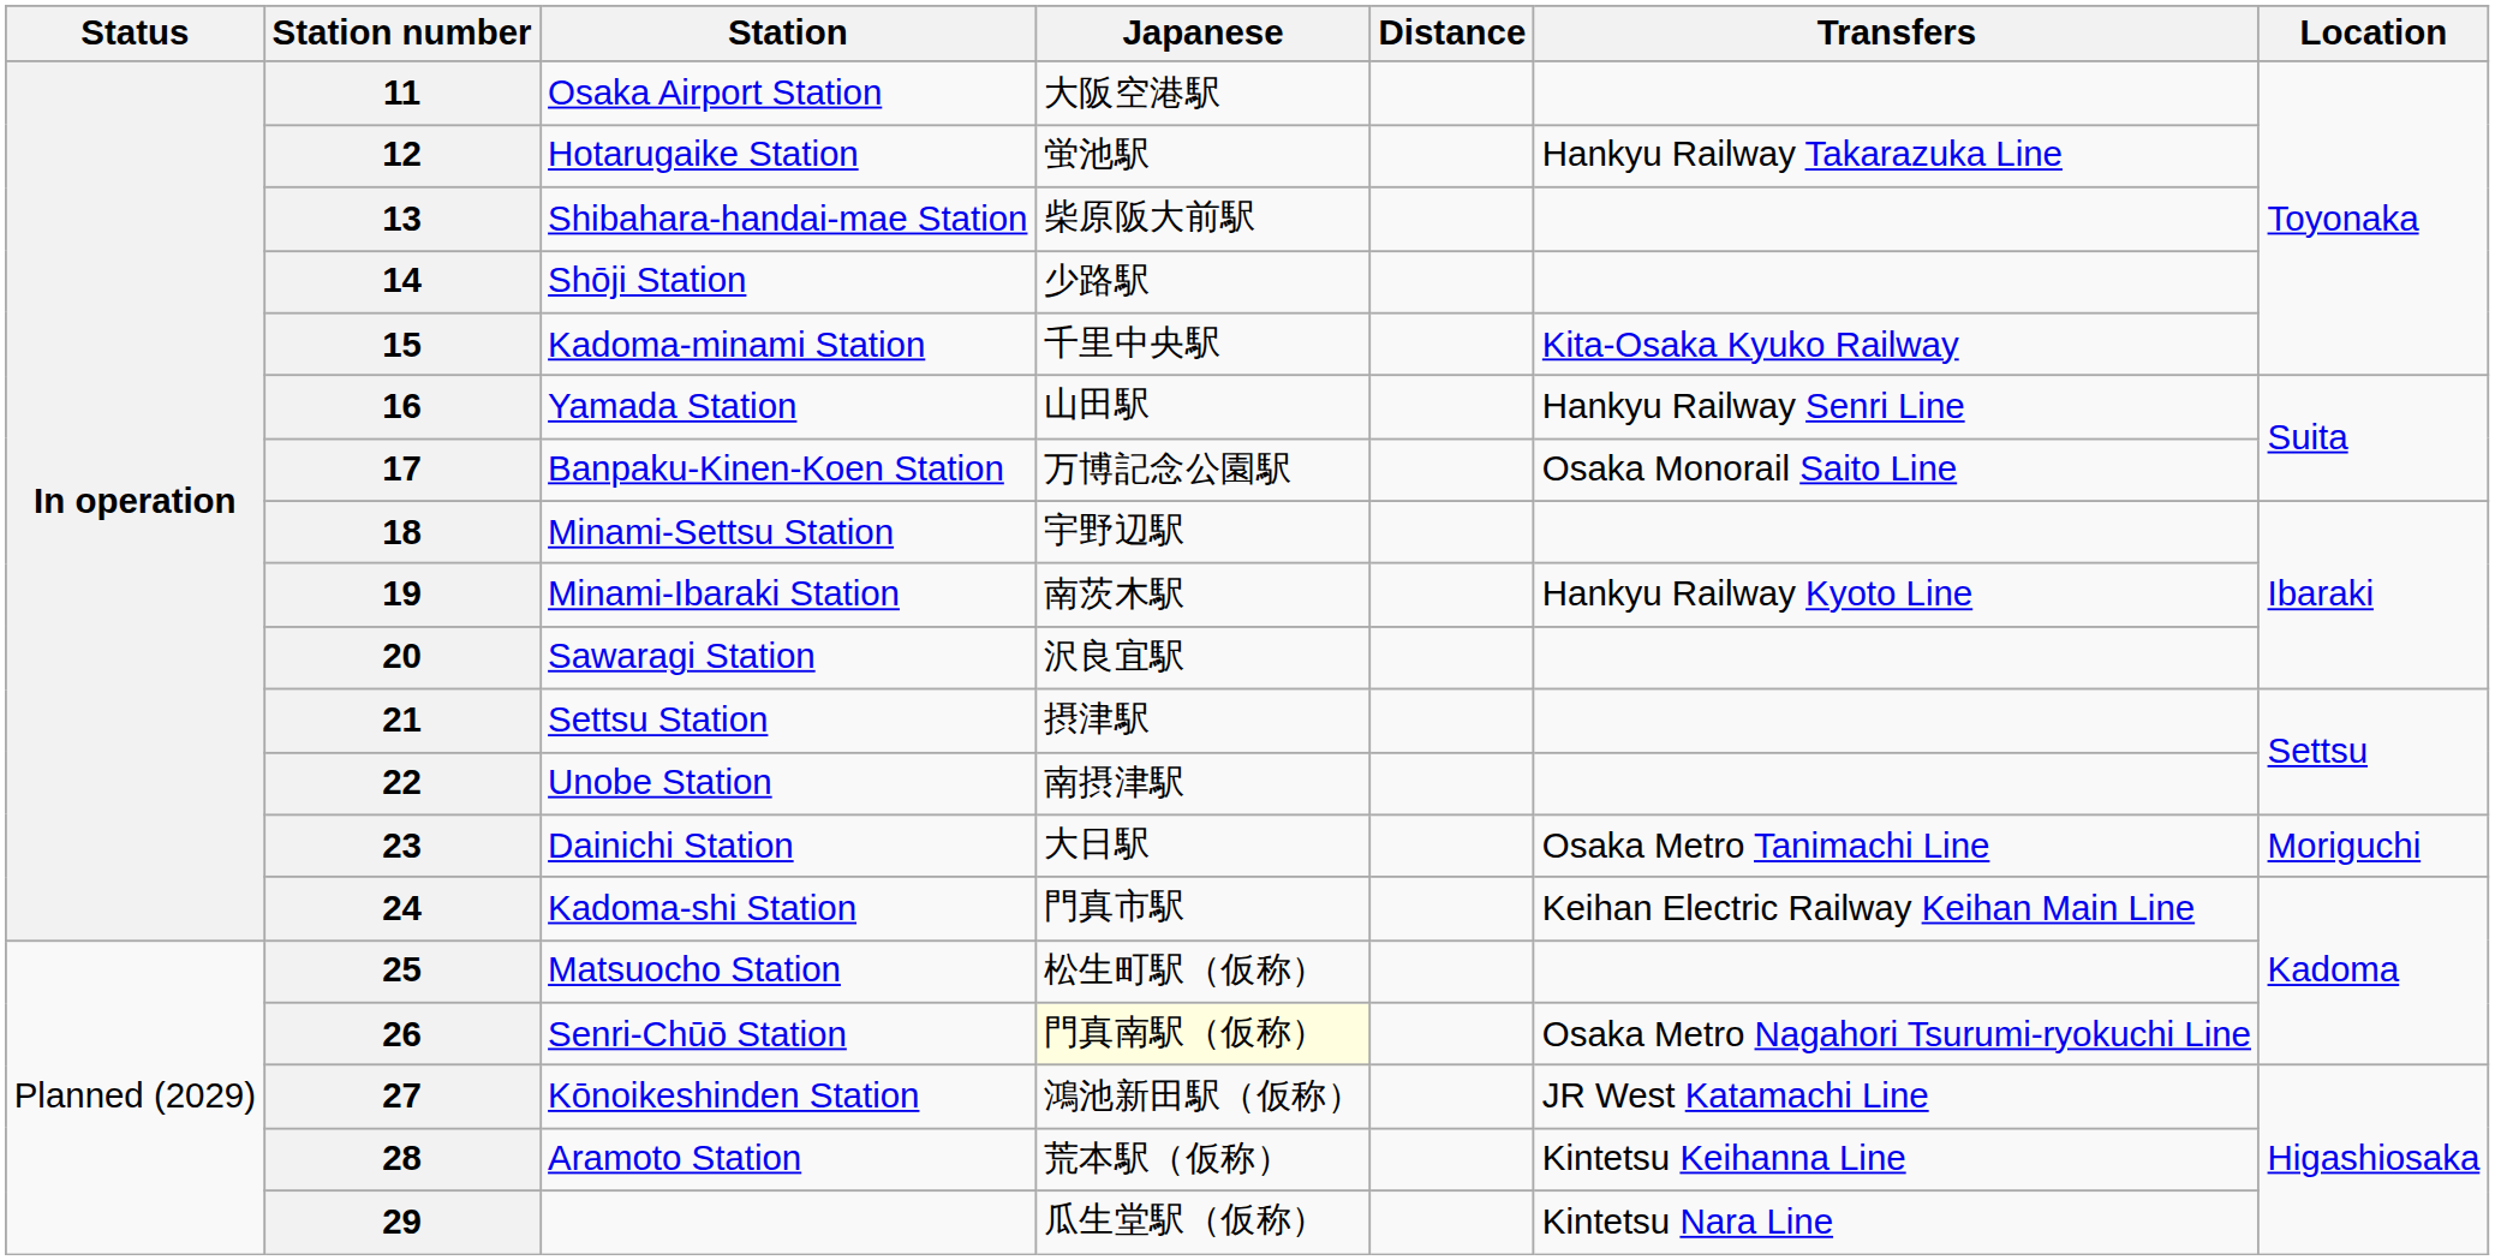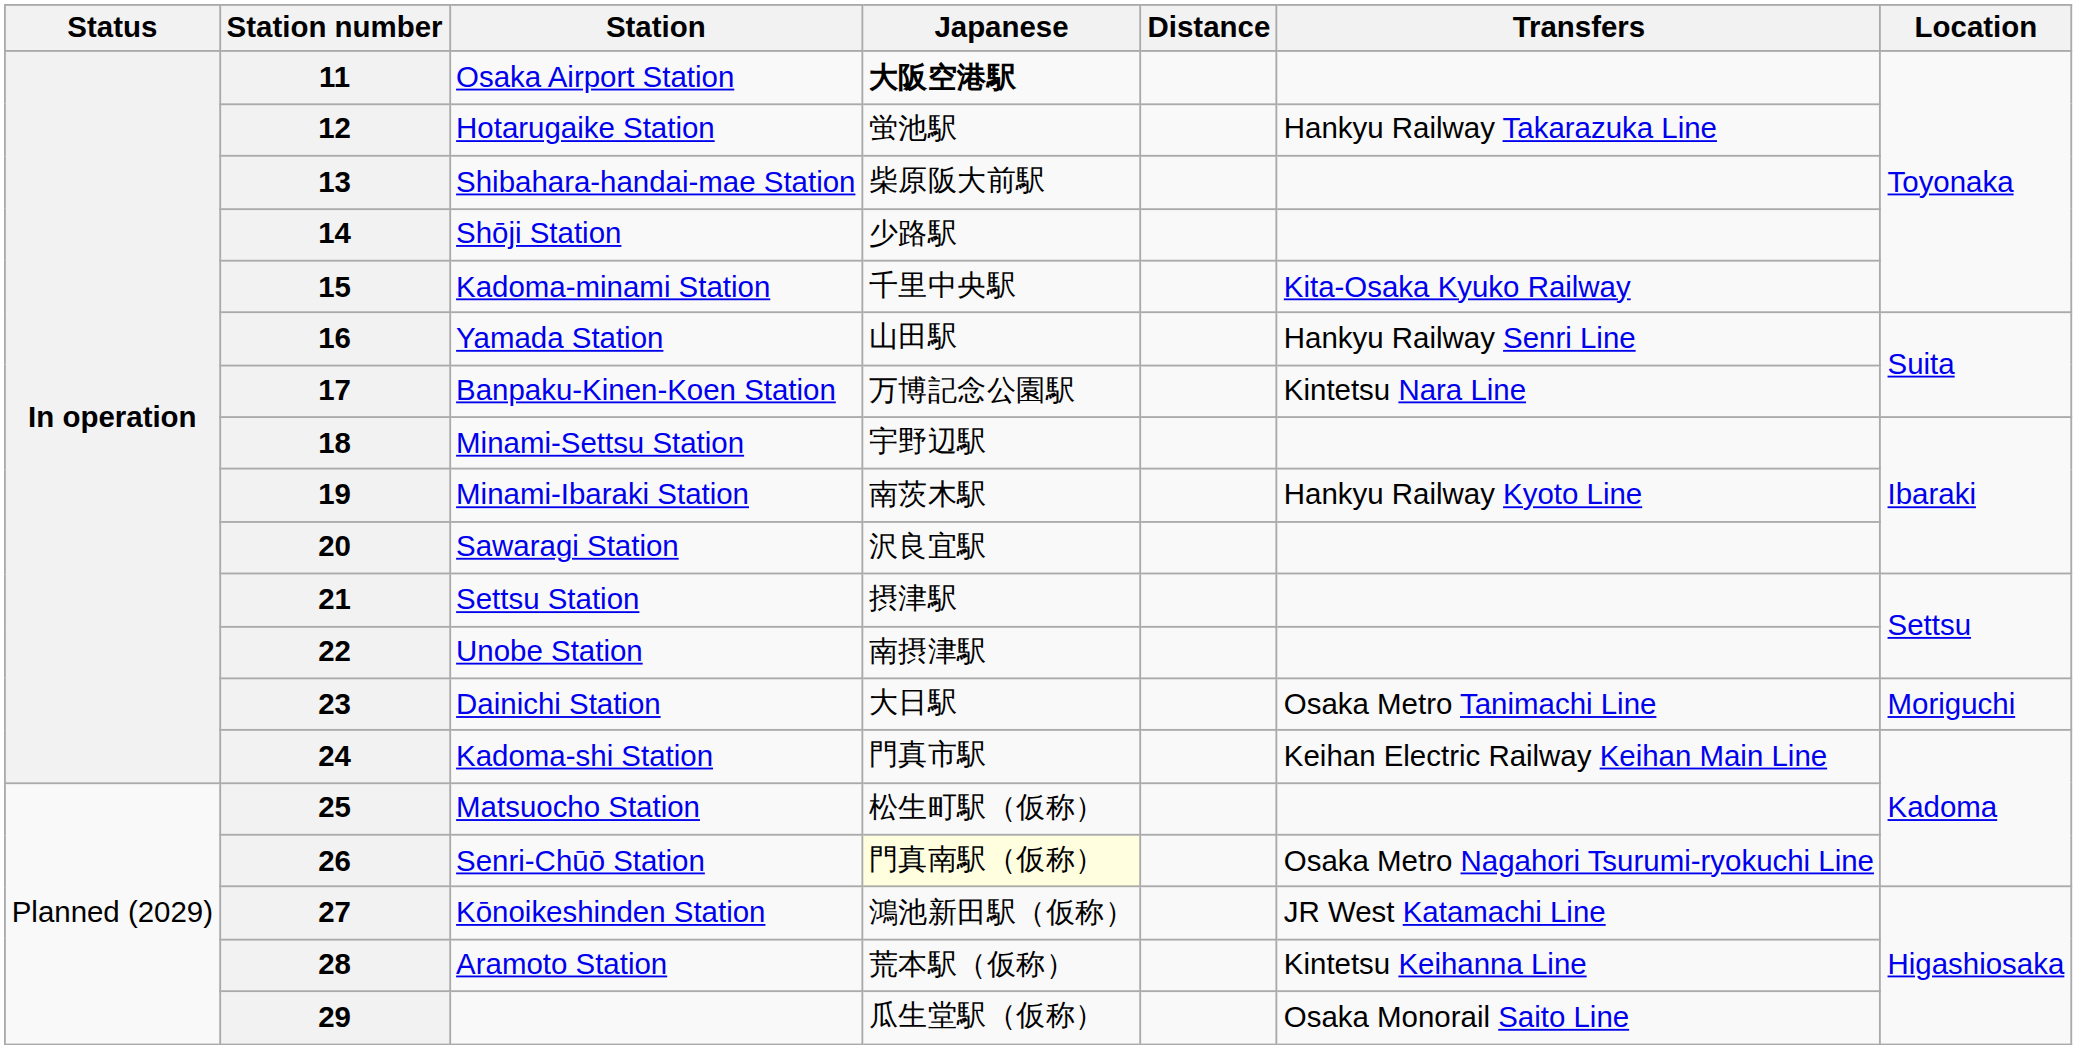11 | Japanese: normal -> bold
17 | Transfers: Osaka Monorail Saito Line -> Kintetsu Nara Line
29 | Transfers: Kintetsu Nara Line -> Osaka Monorail Saito Line
